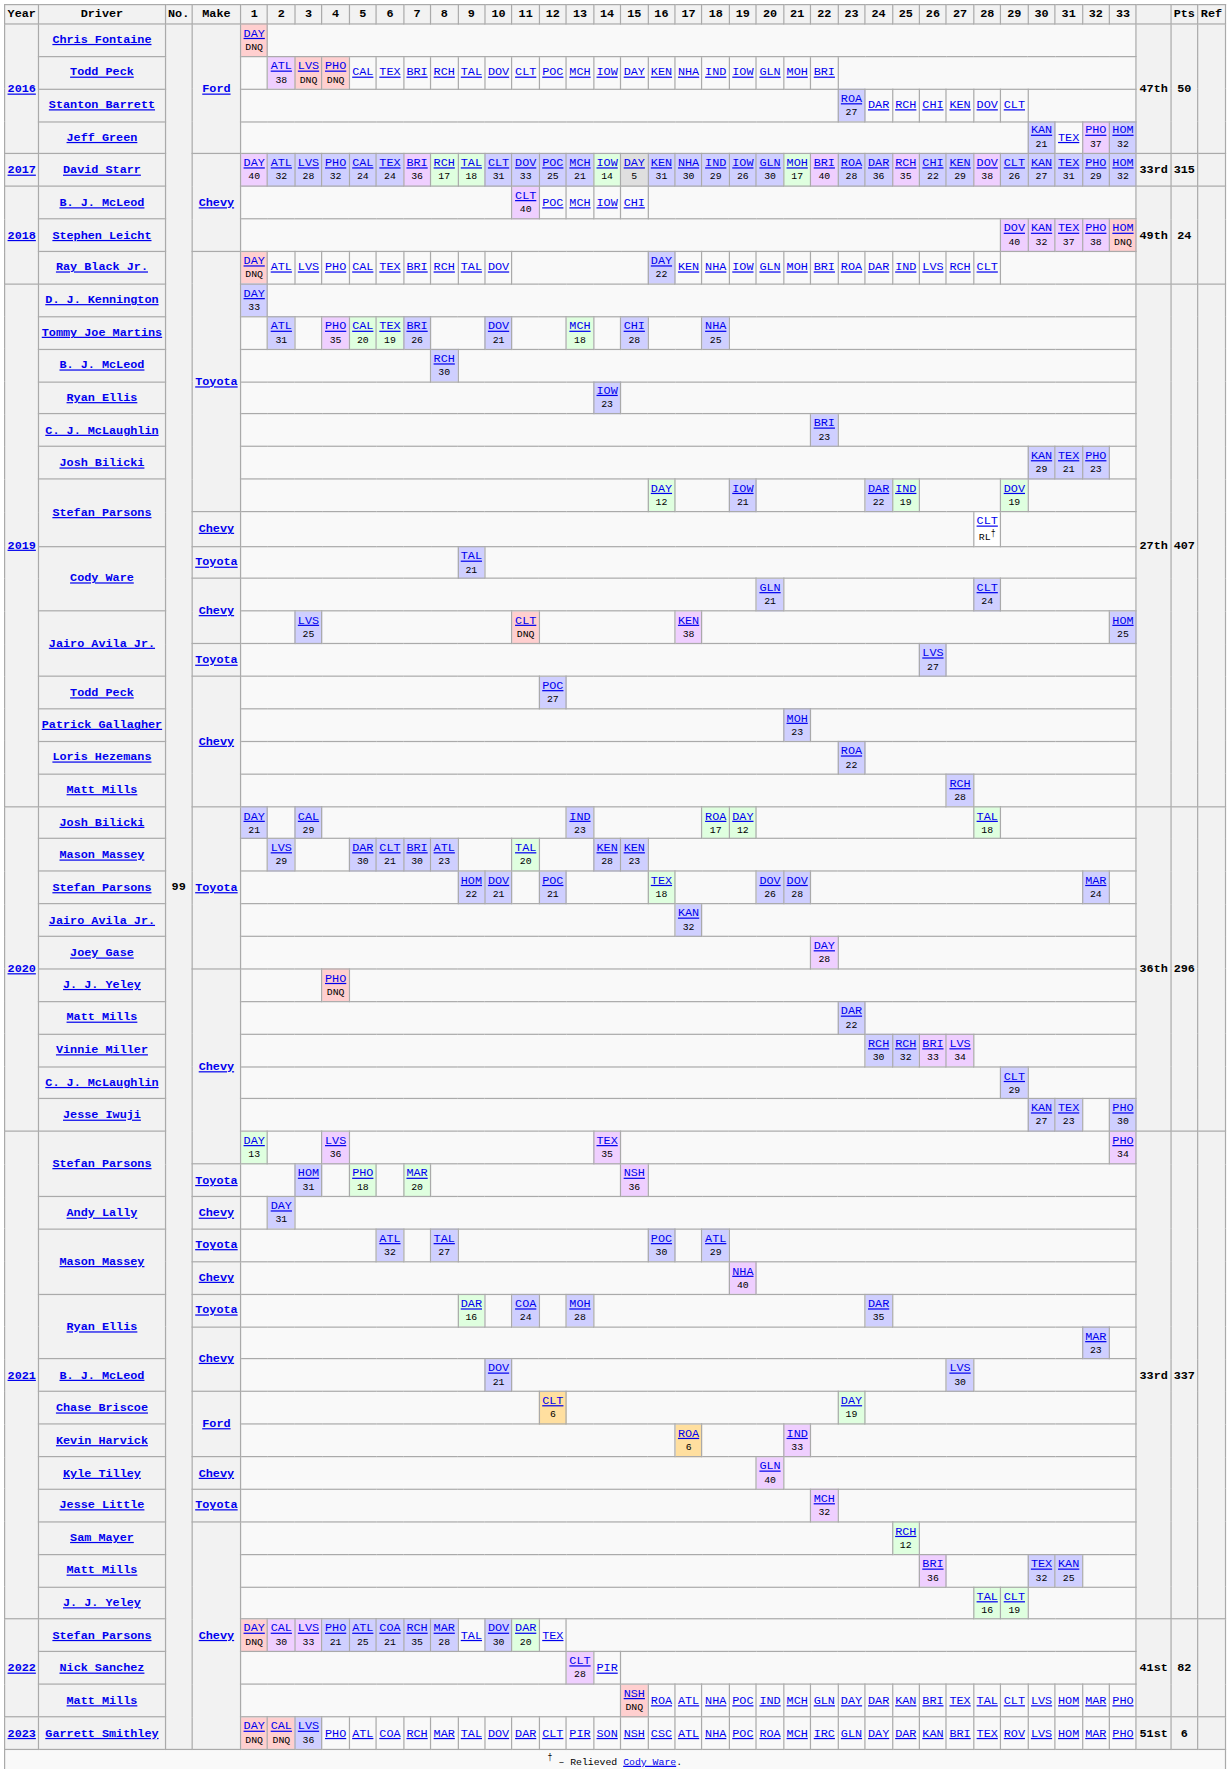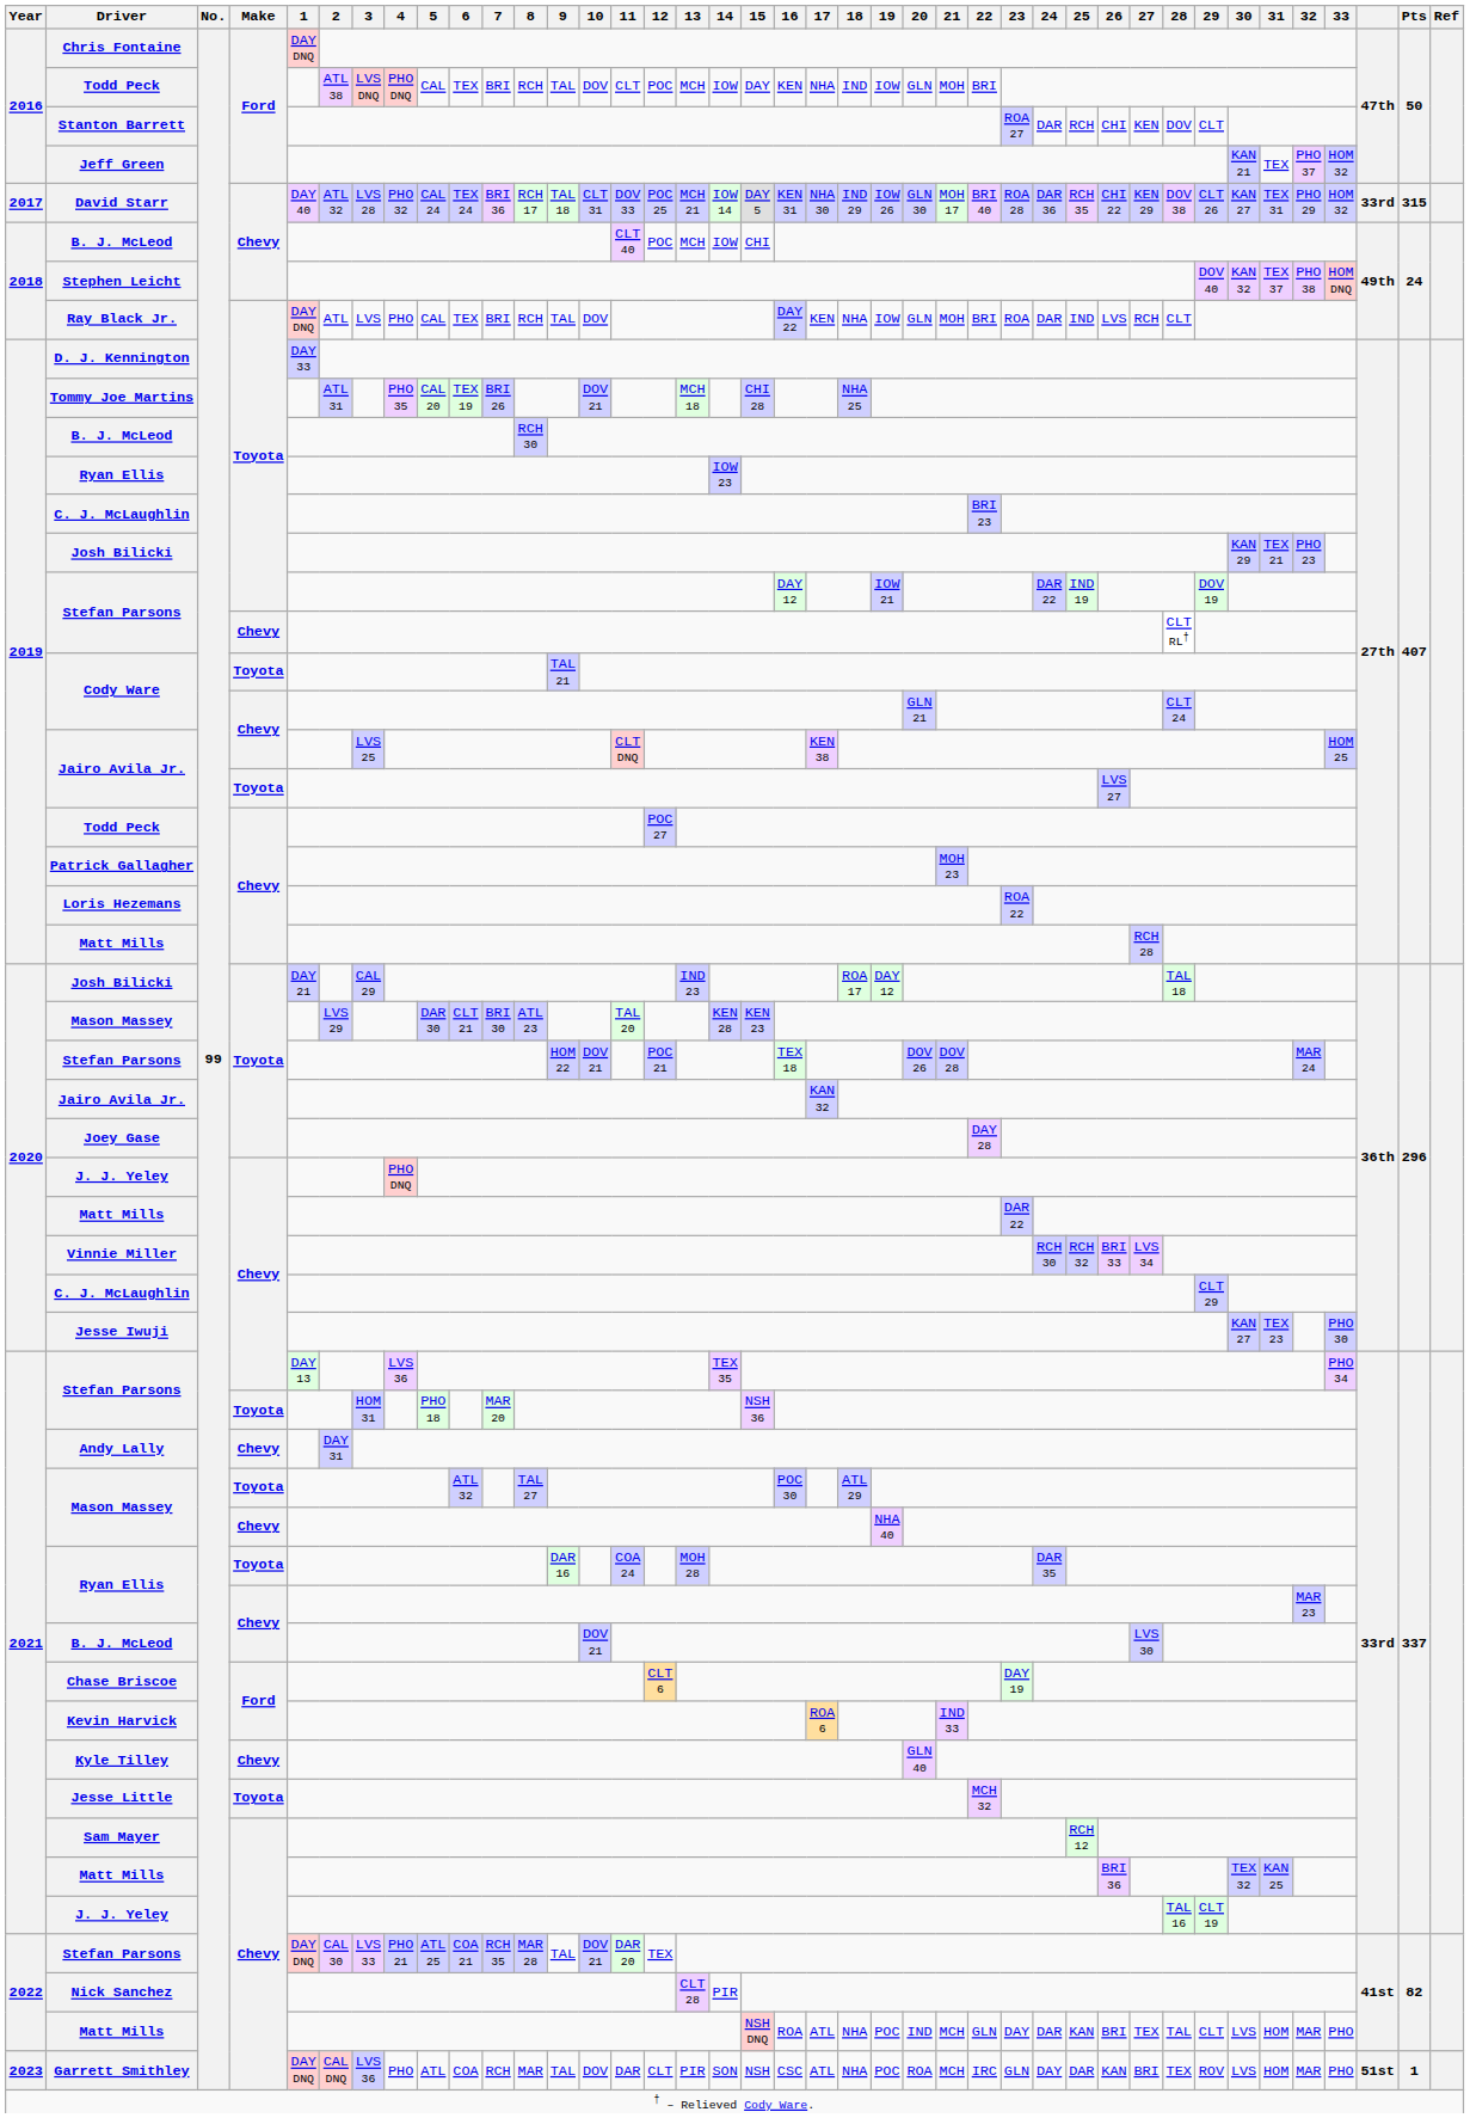2022 / Stefan Parsons | 10: DOV 30 -> DOV 21
Garrett Smithley | Pts: 6 -> 1
